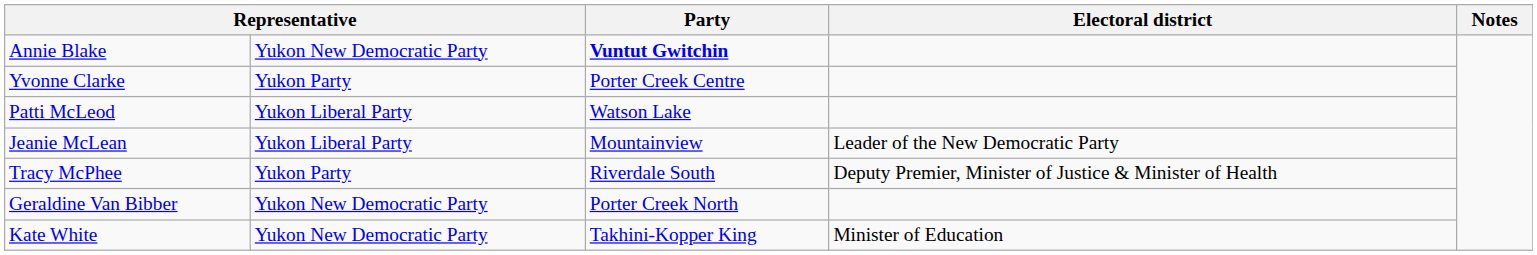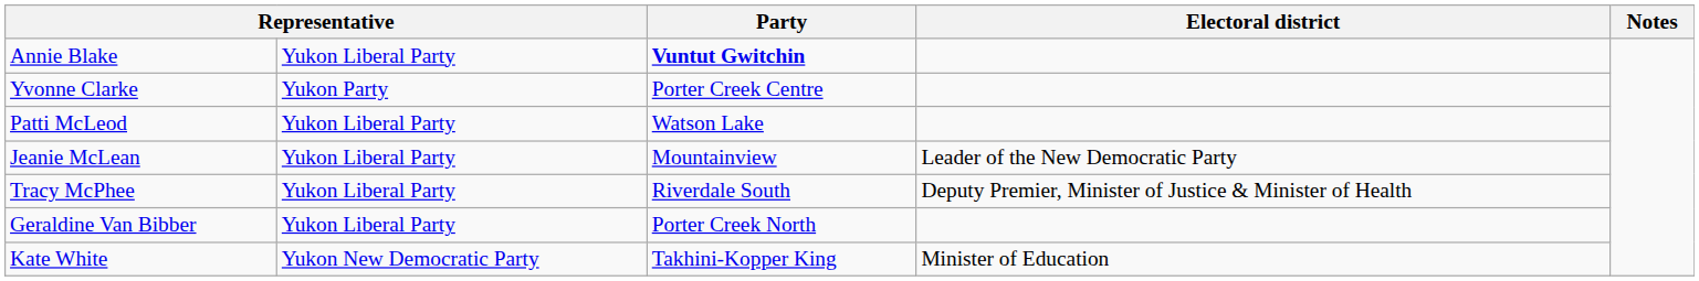Annie Blake | column 2: Yukon New Democratic Party -> Yukon Liberal Party
Tracy McPhee | column 2: Yukon Party -> Yukon Liberal Party
Geraldine Van Bibber | column 2: Yukon New Democratic Party -> Yukon Liberal Party
